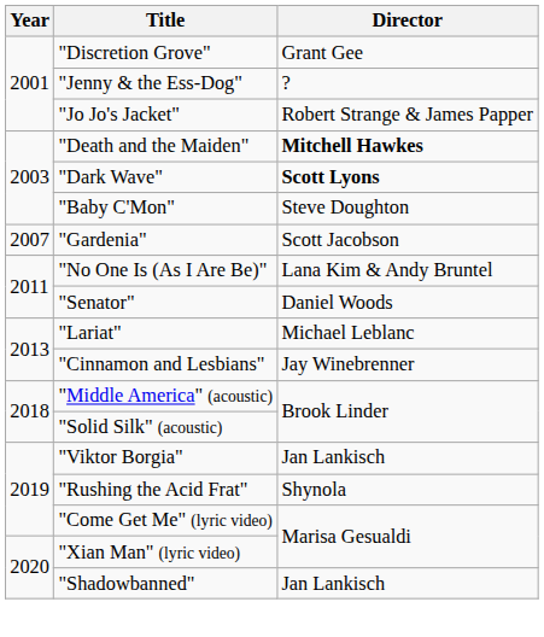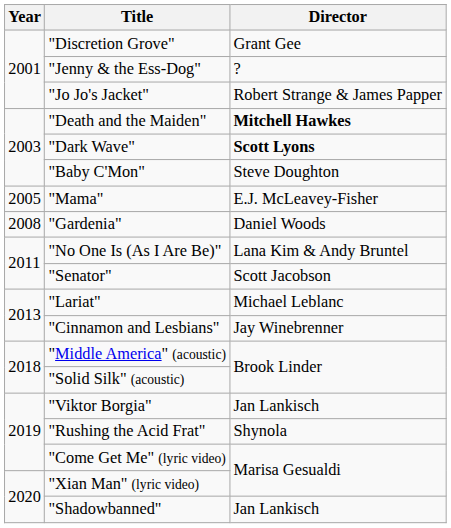+ row: 2005 | "Mama" | E.J. McLeavey-Fisher
"Gardenia" | Year: 2007 -> 2008
"Gardenia" | Director: Scott Jacobson -> Daniel Woods
"Senator" | Director: Daniel Woods -> Scott Jacobson
